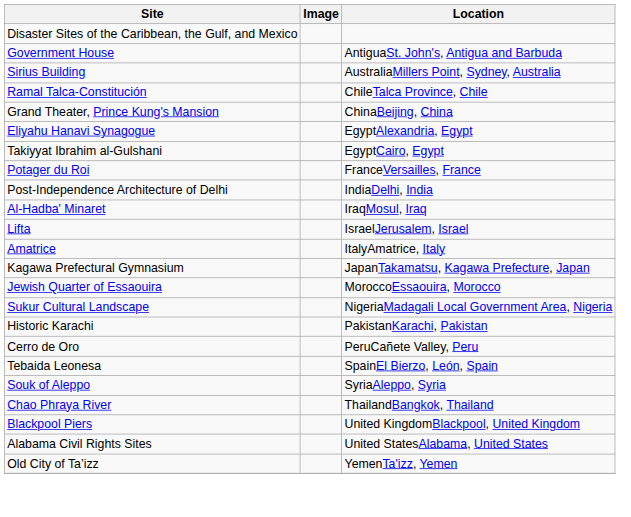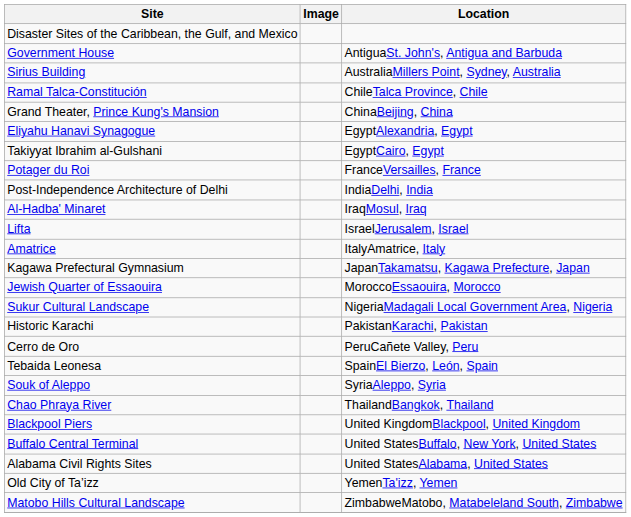+ row: Buffalo Central Terminal | United StatesBuffalo, New York, United States
+ row: Matobo Hills Cultural Landscape | ZimbabweMatobo, Matabeleland South, Zimbabwe
